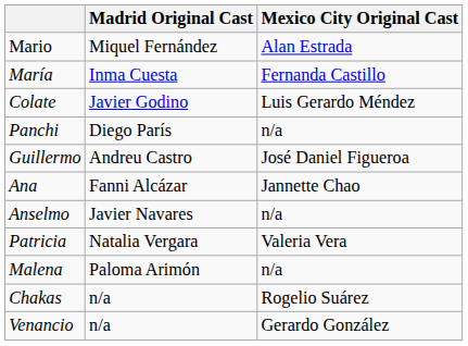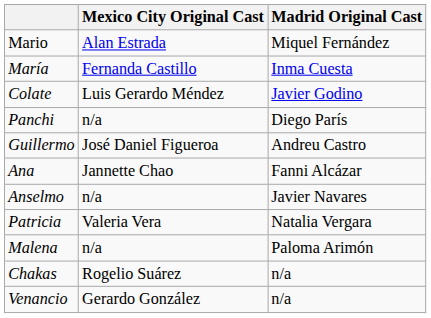columns swapped: Madrid Original Cast <-> Mexico City Original Cast
